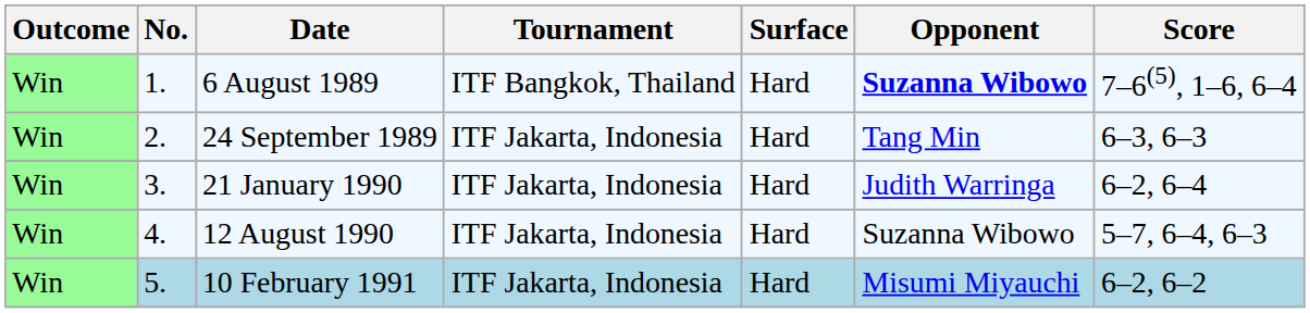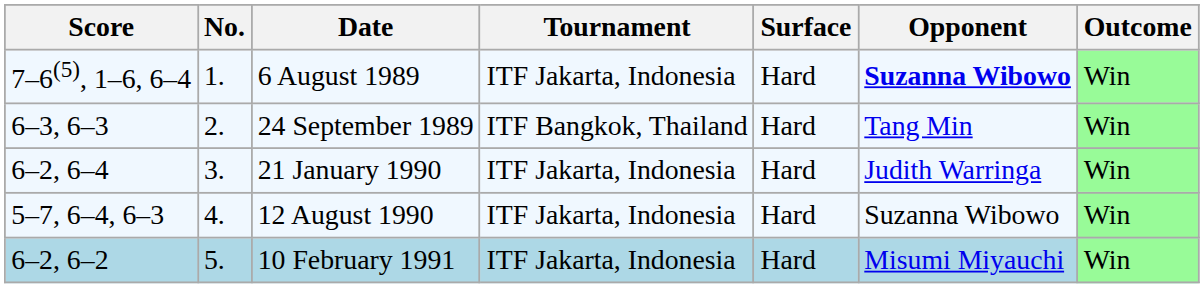columns swapped: Outcome <-> Score
6 August 1989 | Tournament: ITF Bangkok, Thailand -> ITF Jakarta, Indonesia
24 September 1989 | Tournament: ITF Jakarta, Indonesia -> ITF Bangkok, Thailand
